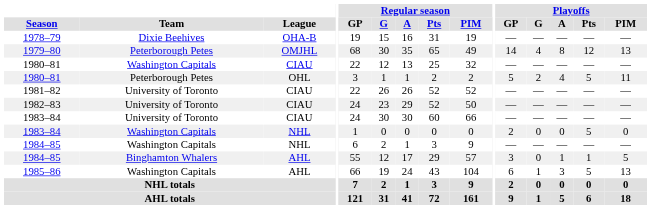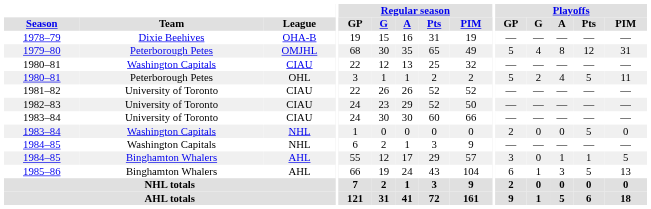1979–80 | Playoffs / GP: 14 -> 5
1979–80 | Playoffs / PIM: 13 -> 31
1985–86 | Team: Washington Capitals -> Binghamton Whalers
